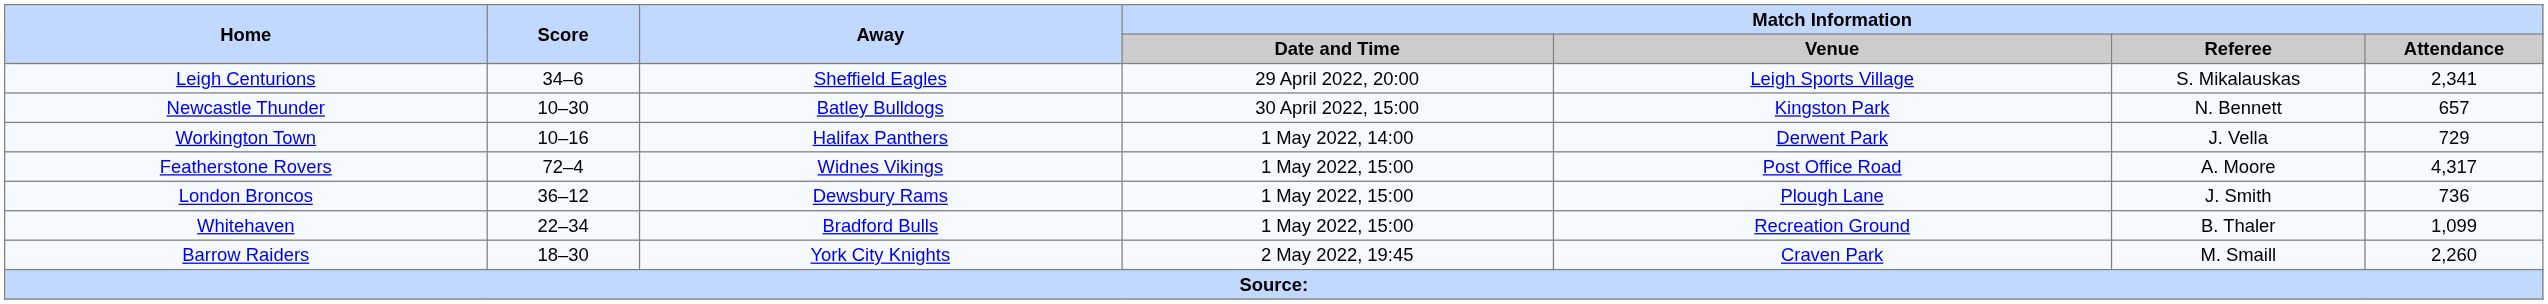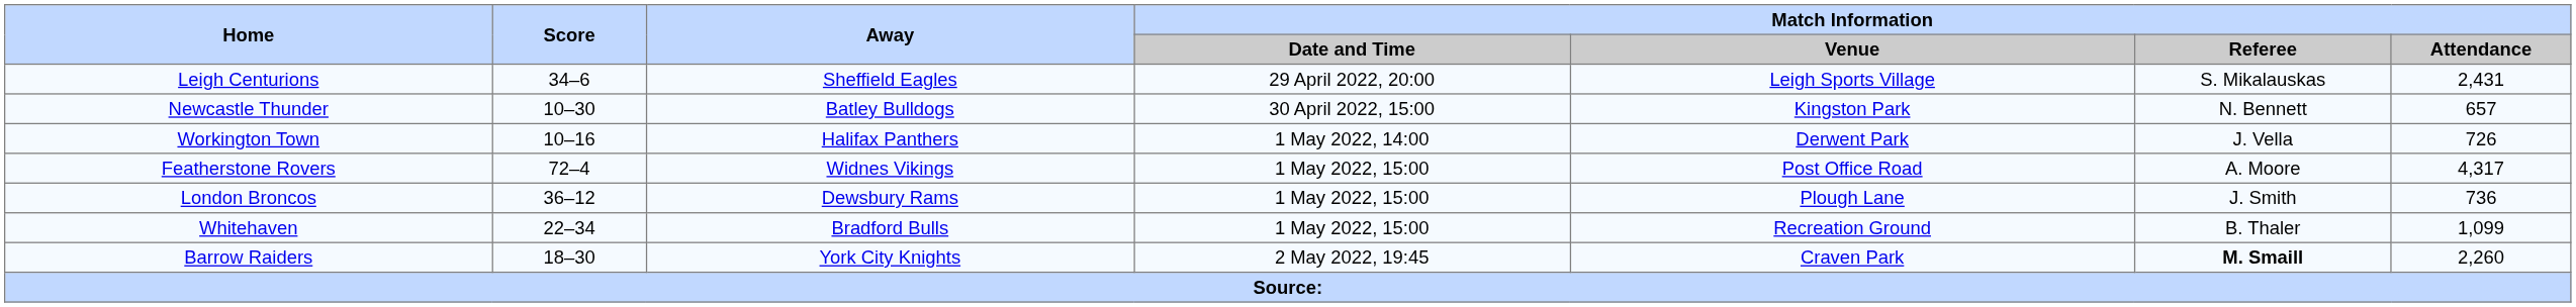Leigh Centurions | Match Information / Attendance: 2,341 -> 2,431
Workington Town | Match Information / Attendance: 729 -> 726
Barrow Raiders | Match Information / Referee: normal -> bold
